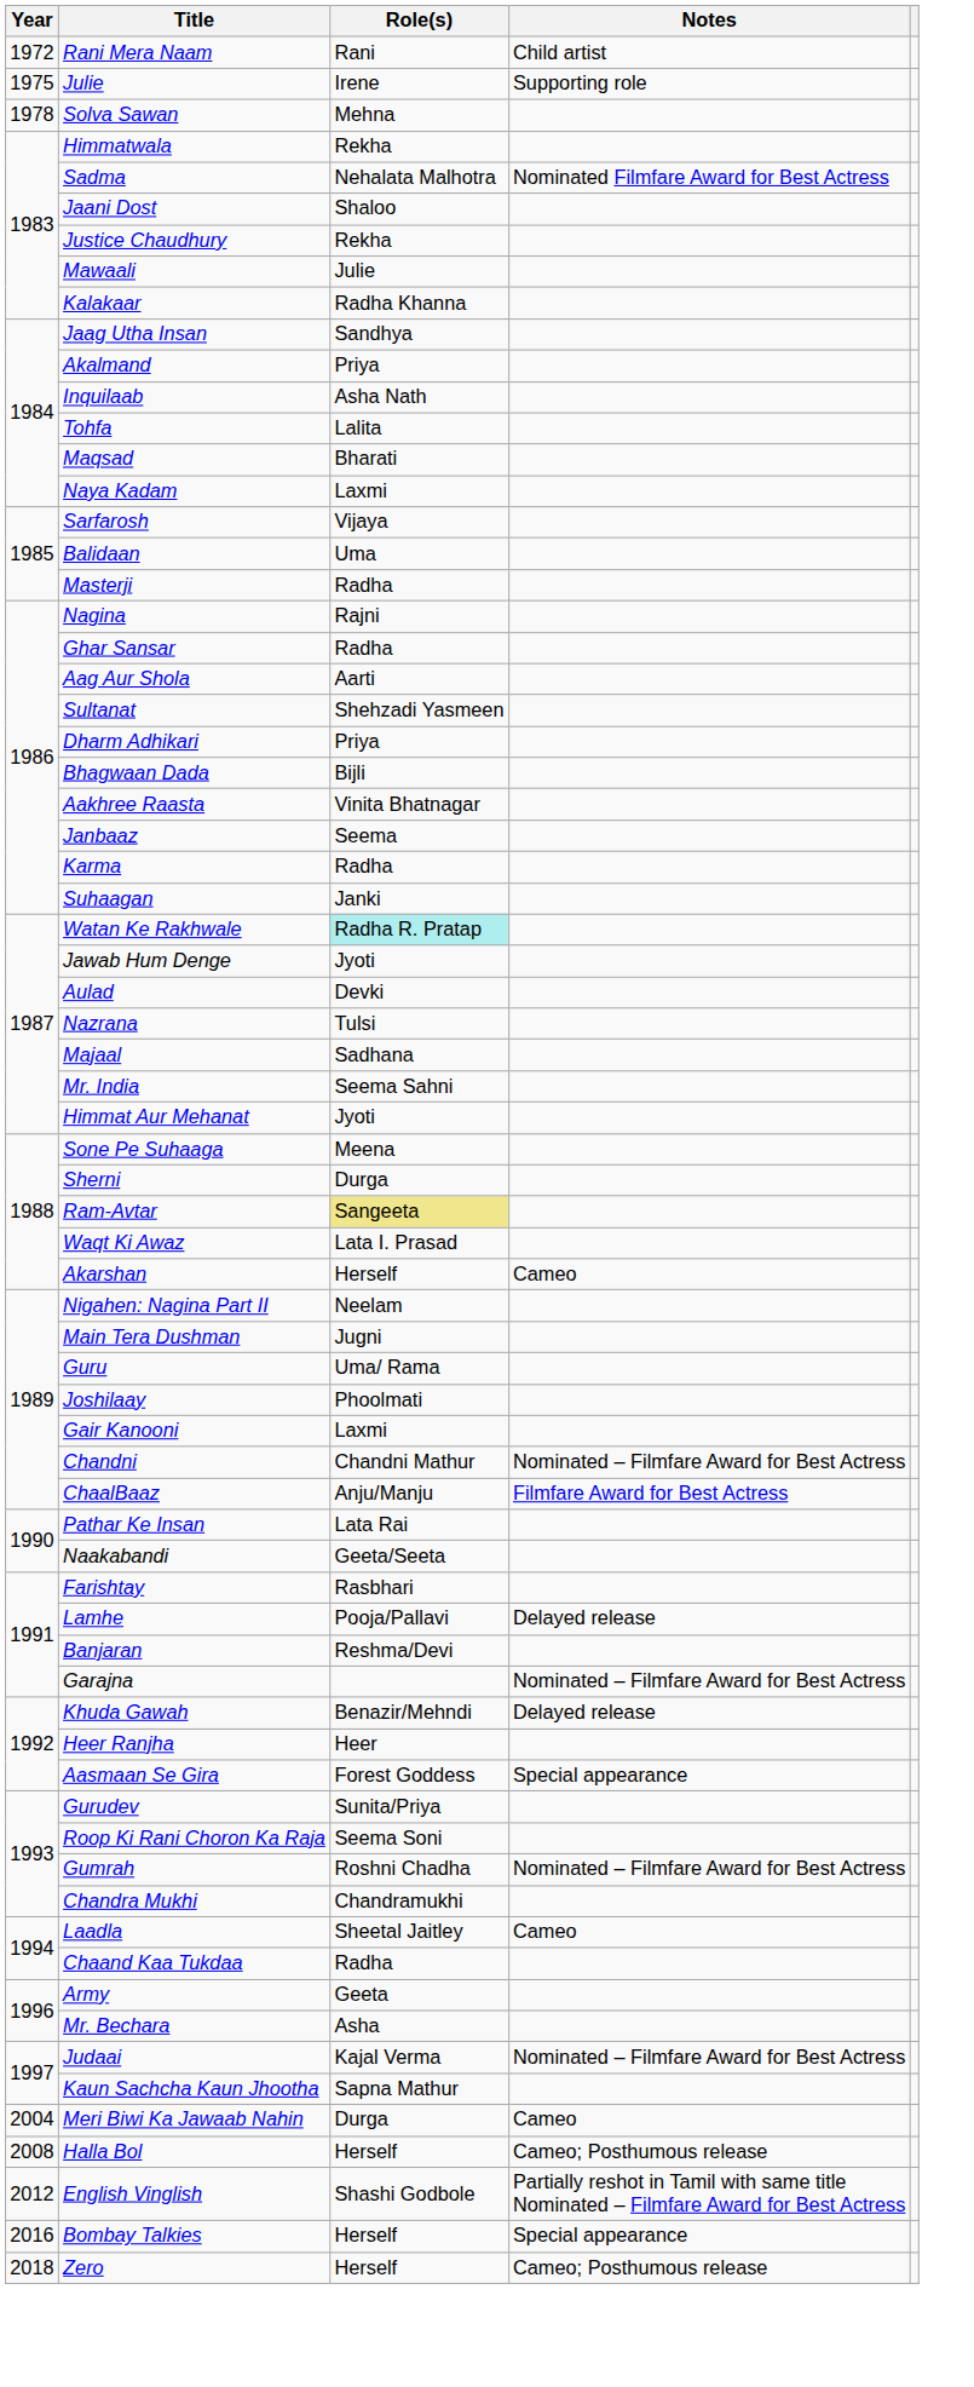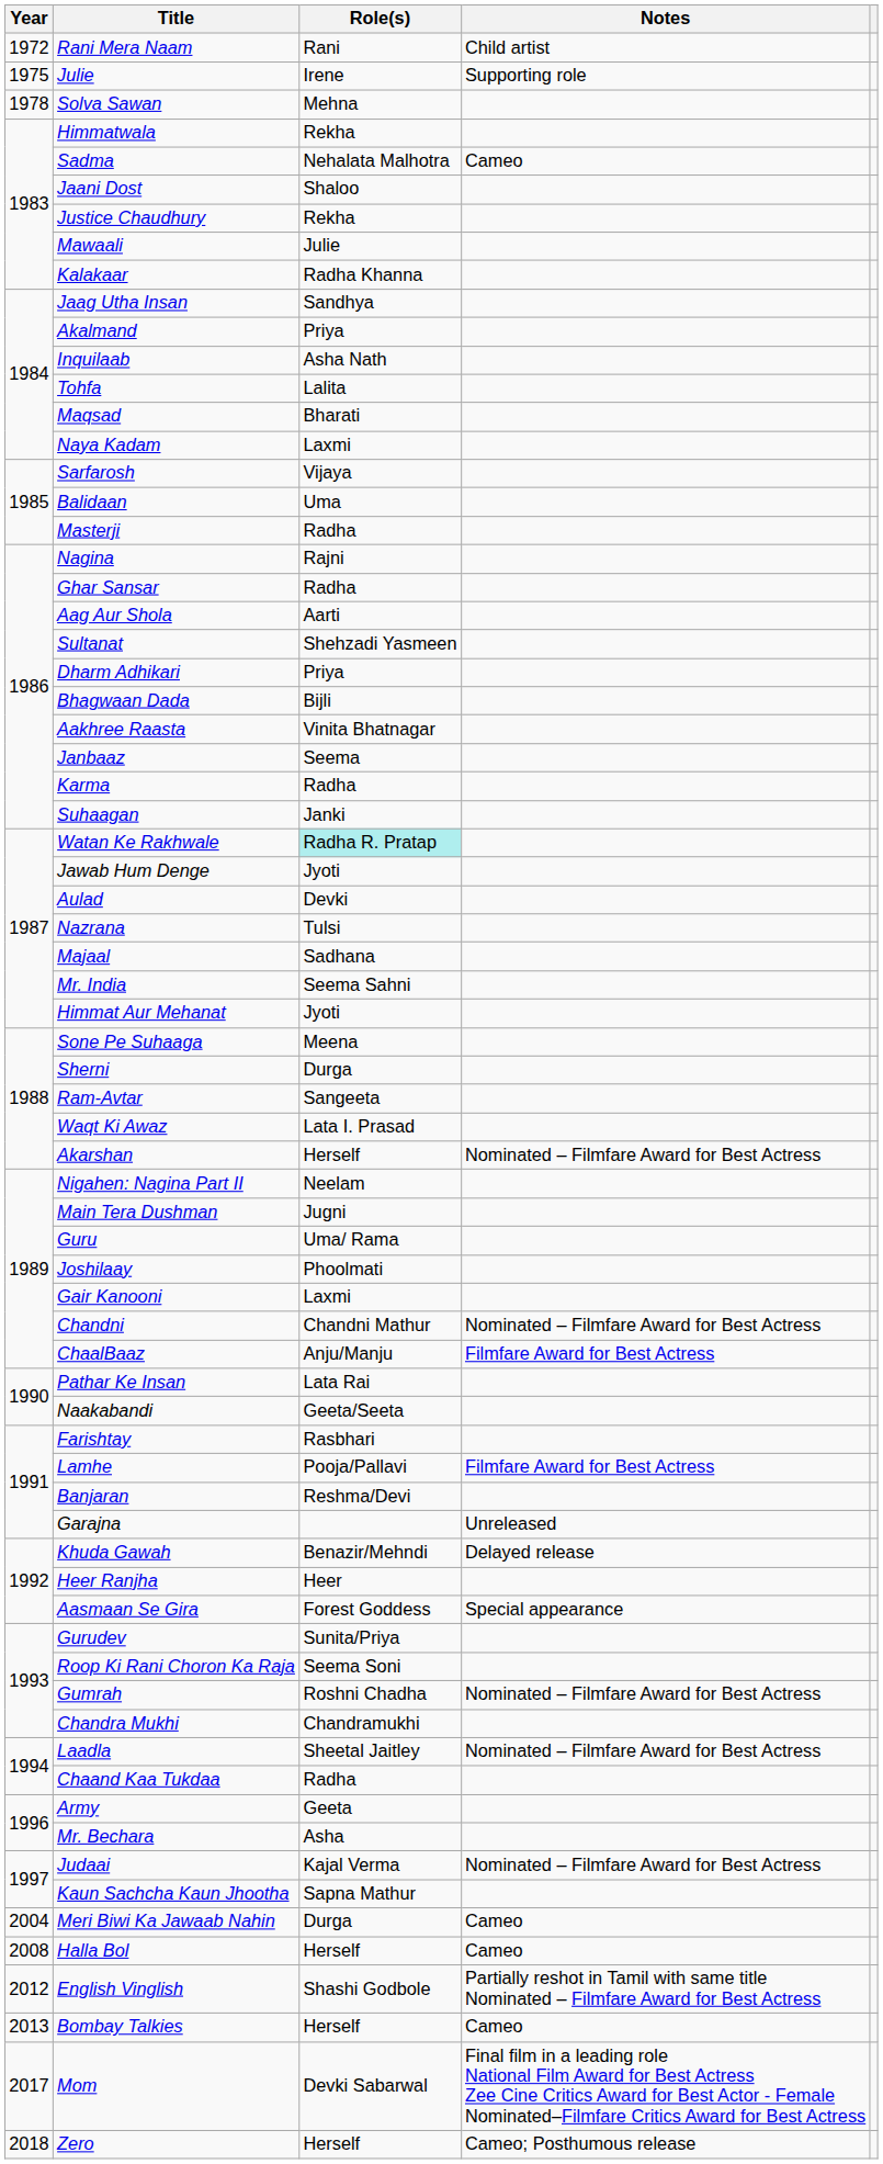Sadma | Notes: Nominated Filmfare Award for Best Actress -> Cameo
Ram-Avtar | Role(s): khaki background -> no background
Akarshan | Notes: Cameo -> Nominated – Filmfare Award for Best Actress
Lamhe | Notes: Delayed release -> Filmfare Award for Best Actress
Garajna | Notes: Nominated – Filmfare Award for Best Actress -> Unreleased
Laadla | Notes: Cameo -> Nominated – Filmfare Award for Best Actress
Halla Bol | Notes: Cameo; Posthumous release -> Cameo
Bombay Talkies | Year: 2016 -> 2013
Bombay Talkies | Notes: Special appearance -> Cameo
+ row: 2017 | Mom | Devki Sabarwal | Final film in a leading role National Film Award for Best Actress Zee Cine Critics Award for Best Actor - Female Nominated–Filmfare Critics Award for Best Actress
